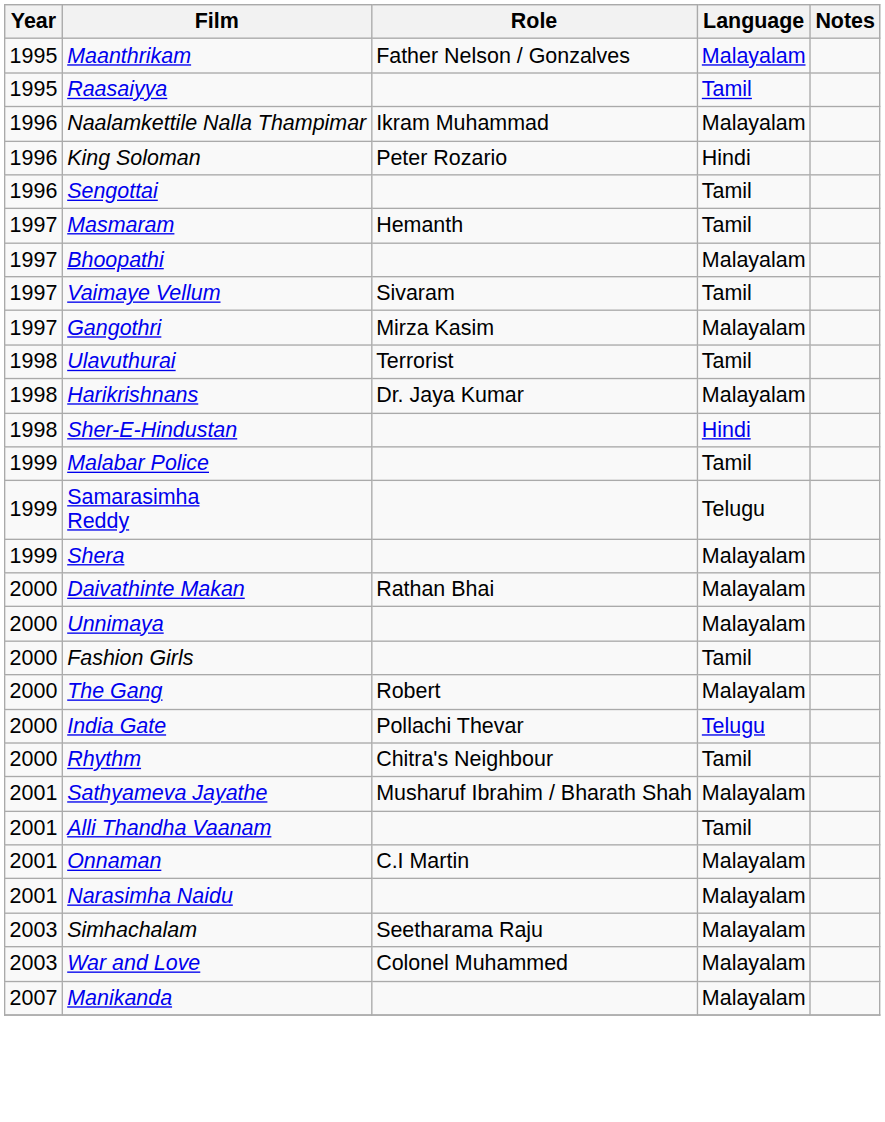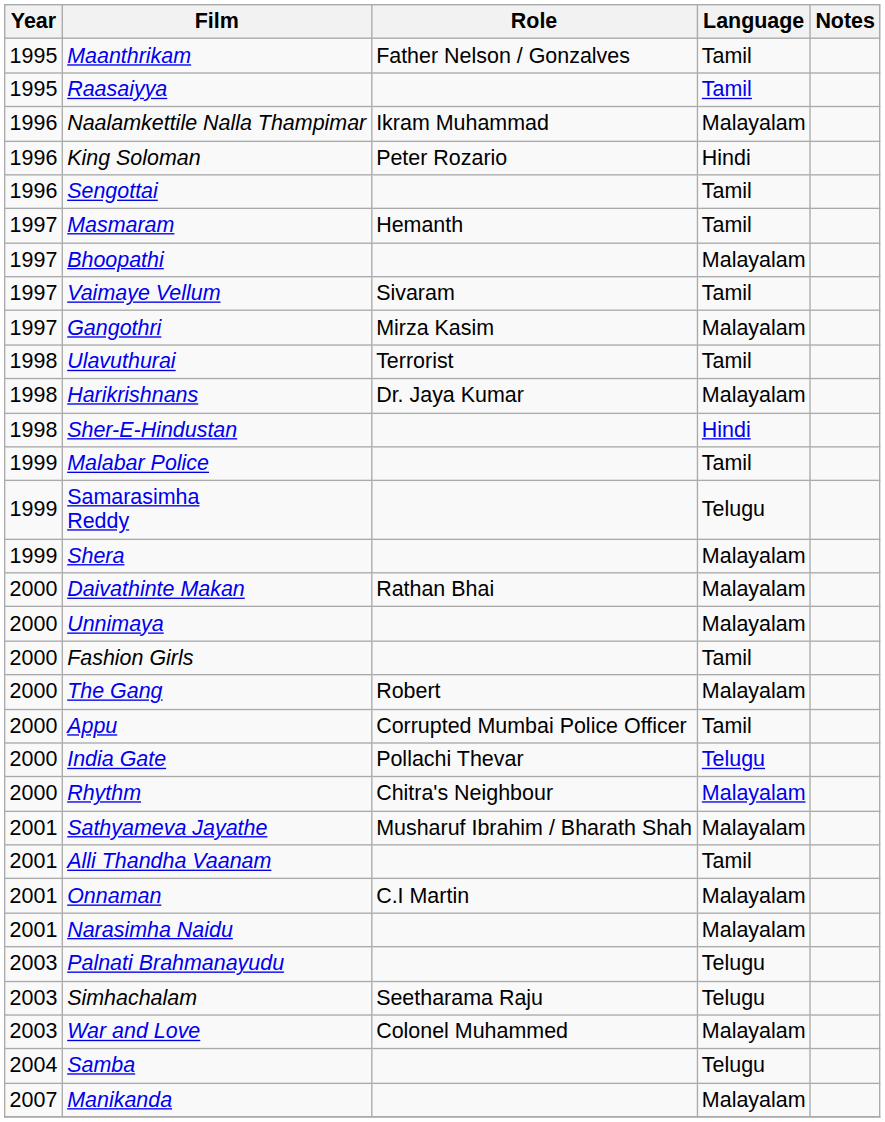Maanthrikam | Language: Malayalam -> Tamil
+ row: 2000 | Appu | Corrupted Mumbai Police Officer | Tamil
Rhythm | Language: Tamil -> Malayalam
+ row: 2003 | Palnati Brahmanayudu | Telugu
Simhachalam | Language: Malayalam -> Telugu
+ row: 2004 | Samba | Telugu
